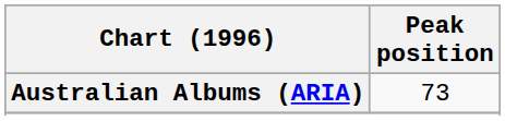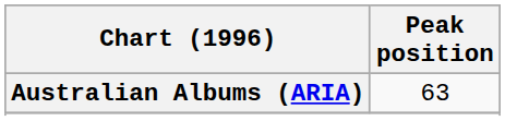Australian Albums (ARIA) | Peak position: 73 -> 63
